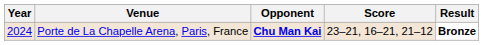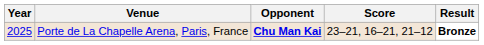Porte de La Chapelle Arena, Paris, France | Year: 2024 -> 2025
